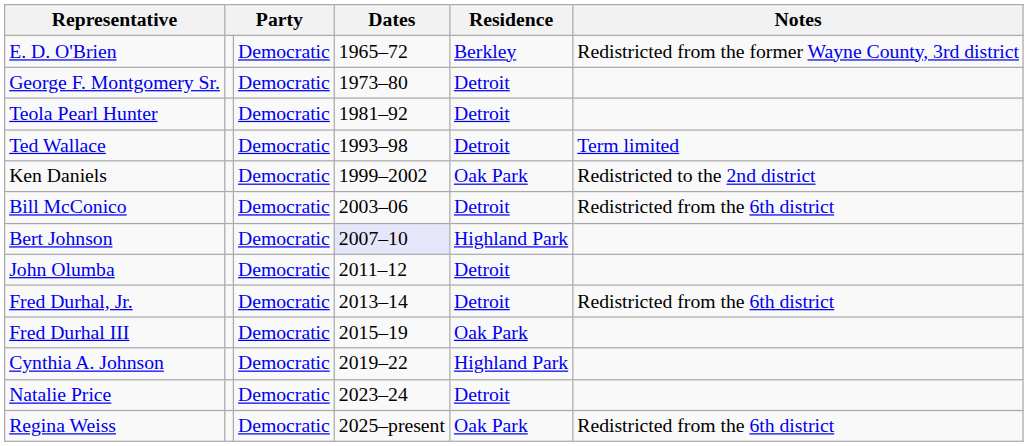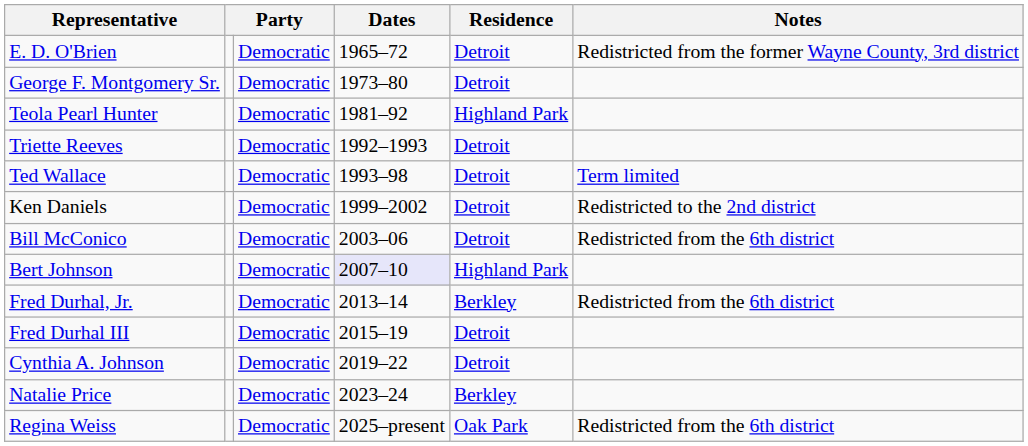E. D. O'Brien | Residence: Berkley -> Detroit
Teola Pearl Hunter | Residence: Detroit -> Highland Park
+ row: Triette Reeves | Democratic | 1992–1993 | Detroit
Ken Daniels | Residence: Oak Park -> Detroit
- row: John Olumba | Democratic | 2011–12 | Detroit
Fred Durhal, Jr. | Residence: Detroit -> Berkley
Fred Durhal III | Residence: Oak Park -> Detroit
Cynthia A. Johnson | Residence: Highland Park -> Detroit
Natalie Price | Residence: Detroit -> Berkley
